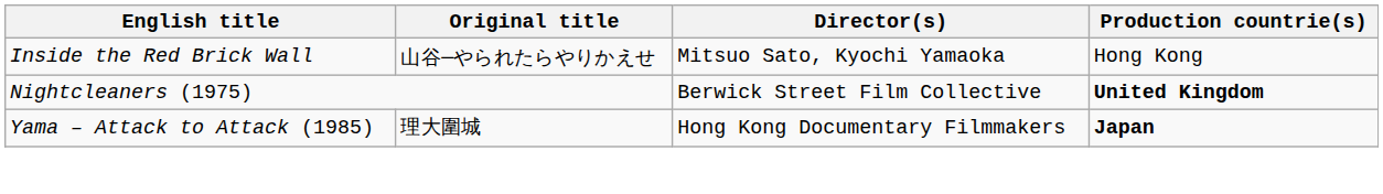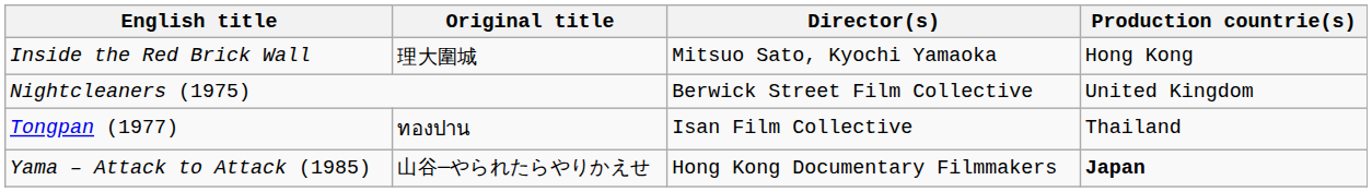Inside the Red Brick Wall | Original title: 山谷─やられたらやりかえせ -> 理大圍城
Nightcleaners (1975) | Production countrie(s): bold -> normal
+ row: Tongpan (1977) | ทองปาน | Isan Film Collective | Thailand
Yama – Attack to Attack (1985) | Original title: 理大圍城 -> 山谷─やられたらやりかえせ
